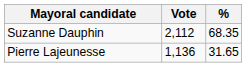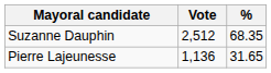Suzanne Dauphin | Vote: 2,112 -> 2,512
